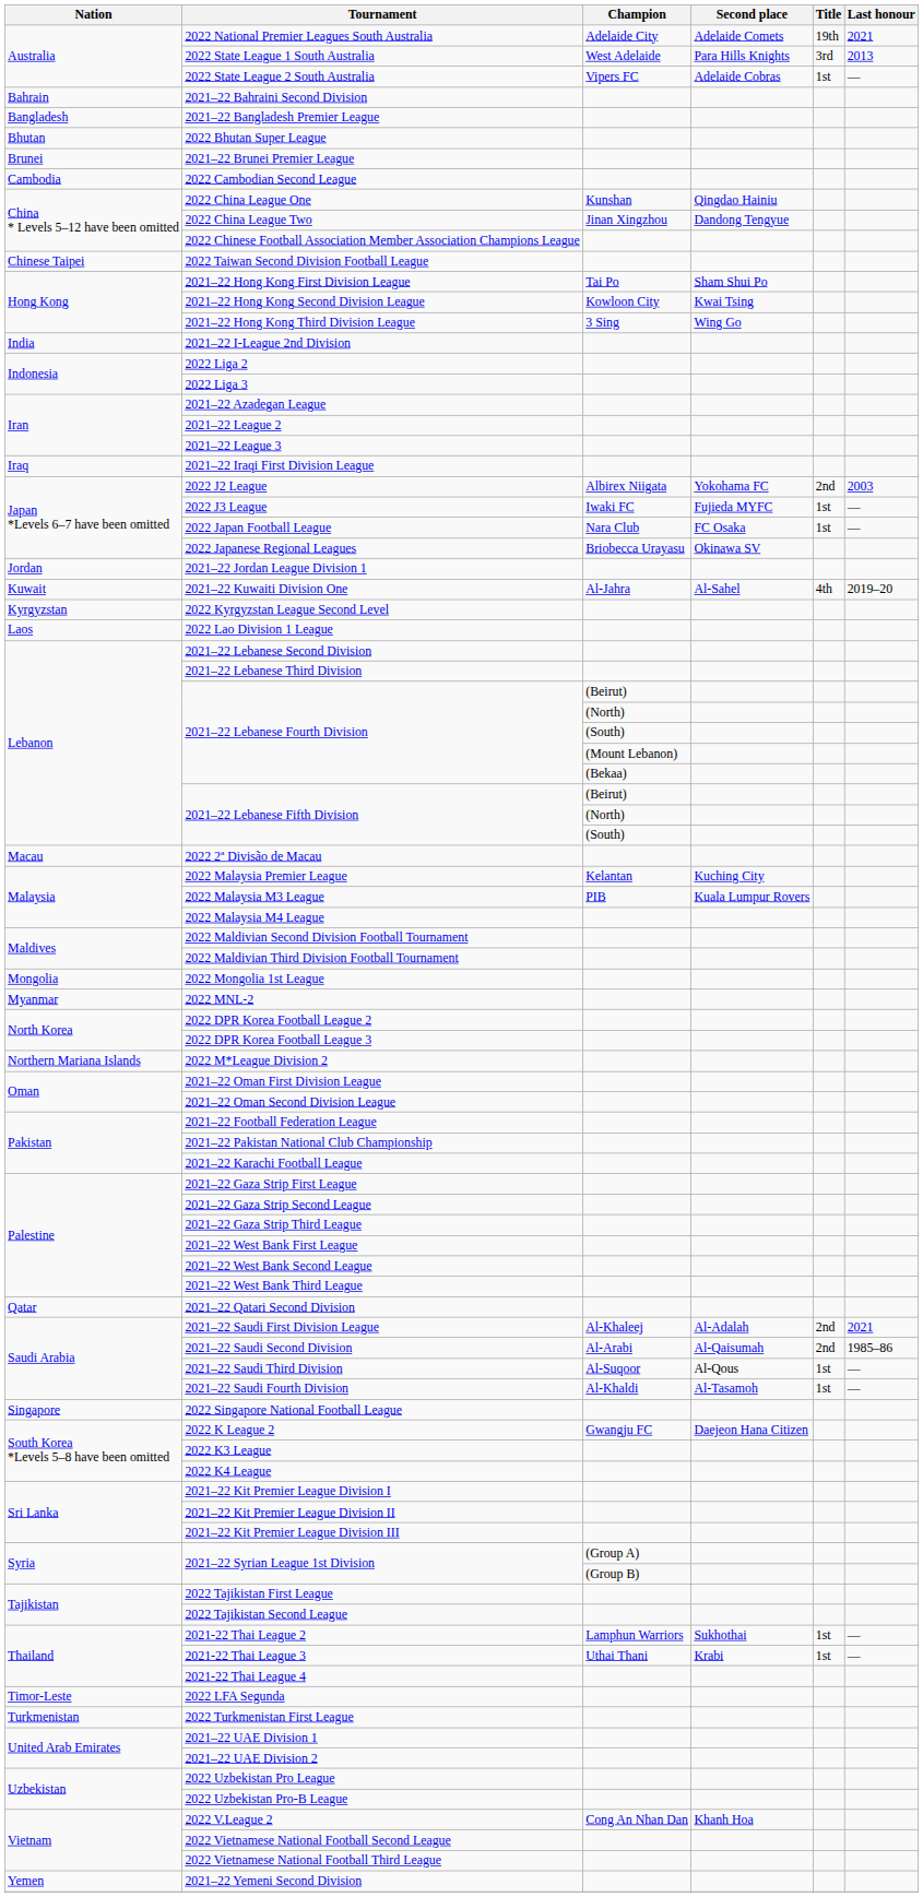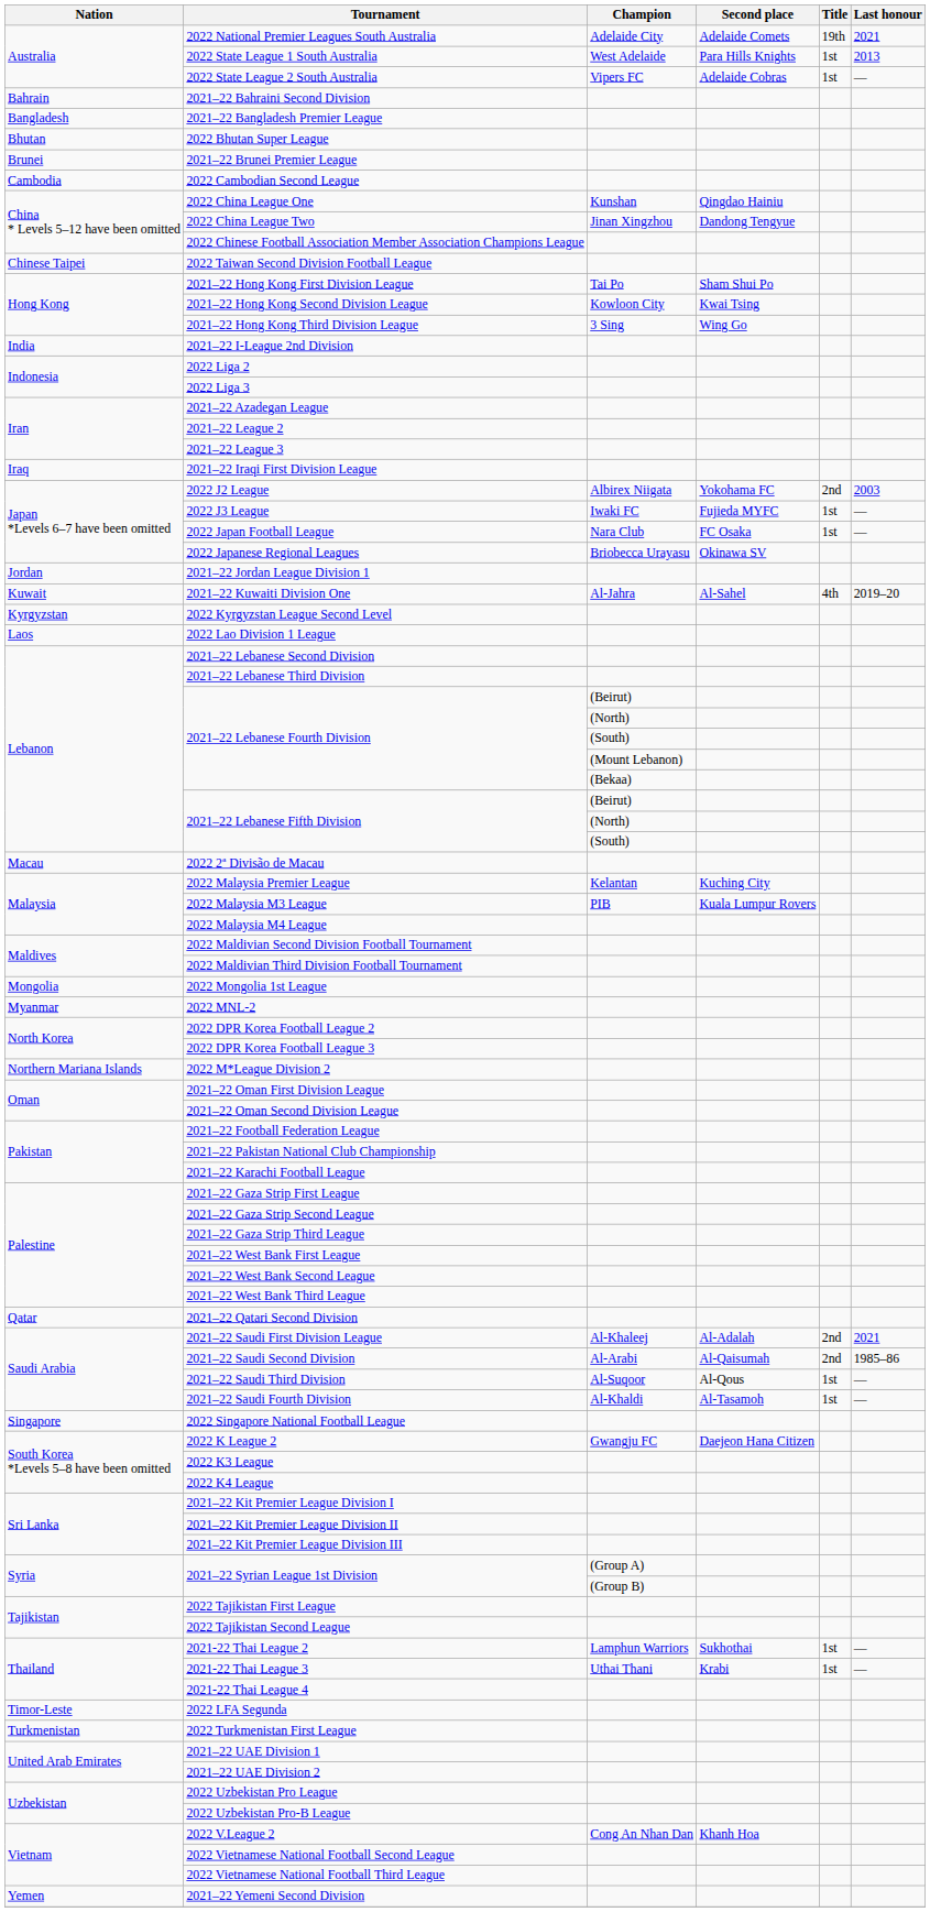2022 State League 1 South Australia | Title: 3rd -> 1st
